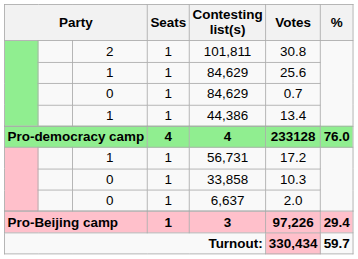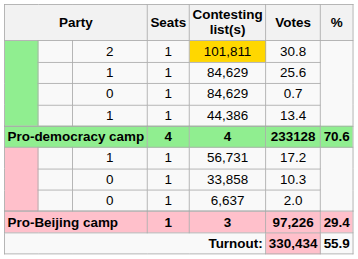2 | Contesting list(s): no background -> gold background
Pro-democracy camp | %: 76.0 -> 70.6
Turnout: | %: 59.7 -> 55.9
